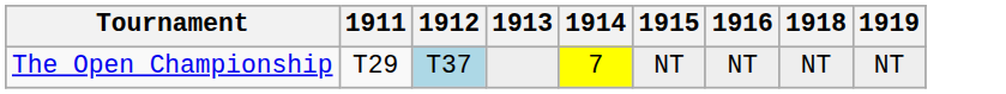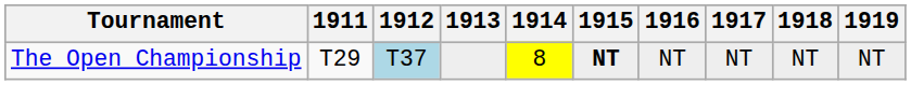+ column: 1917 | NT
The Open Championship | 1914: 7 -> 8
The Open Championship | 1915: normal -> bold
